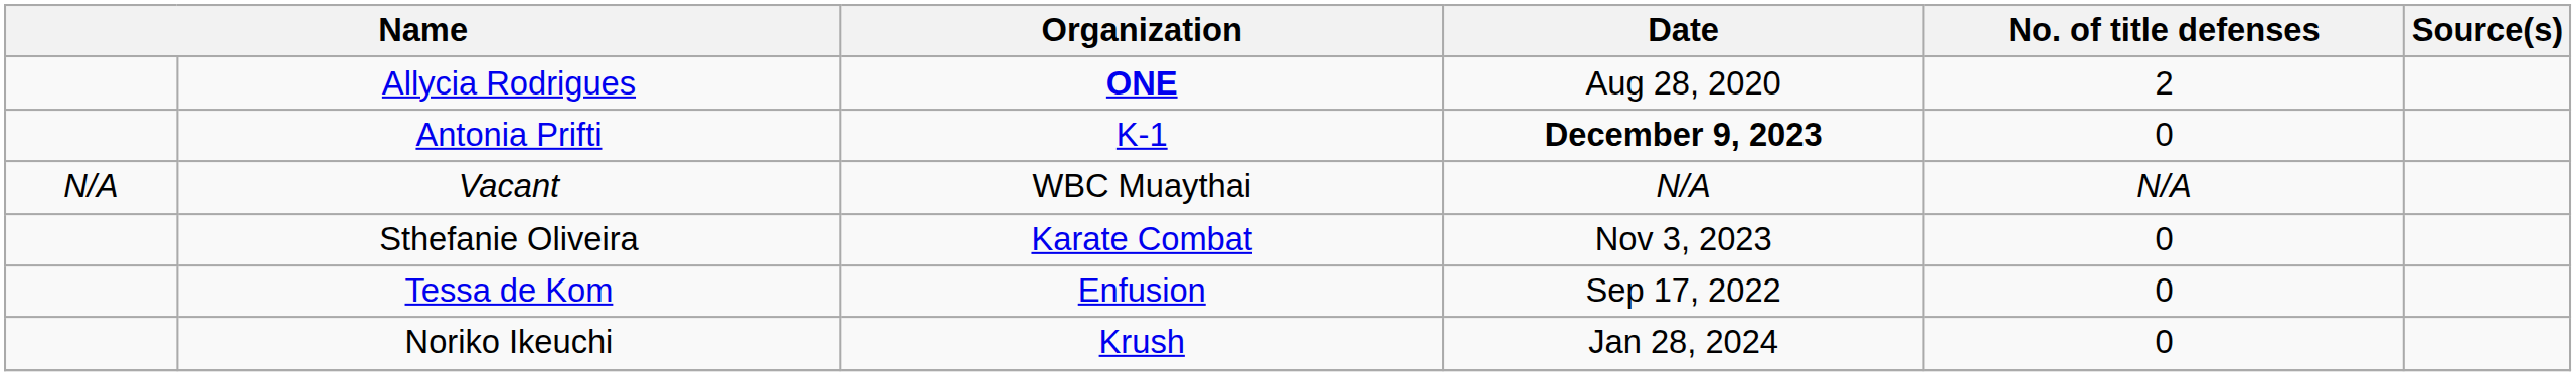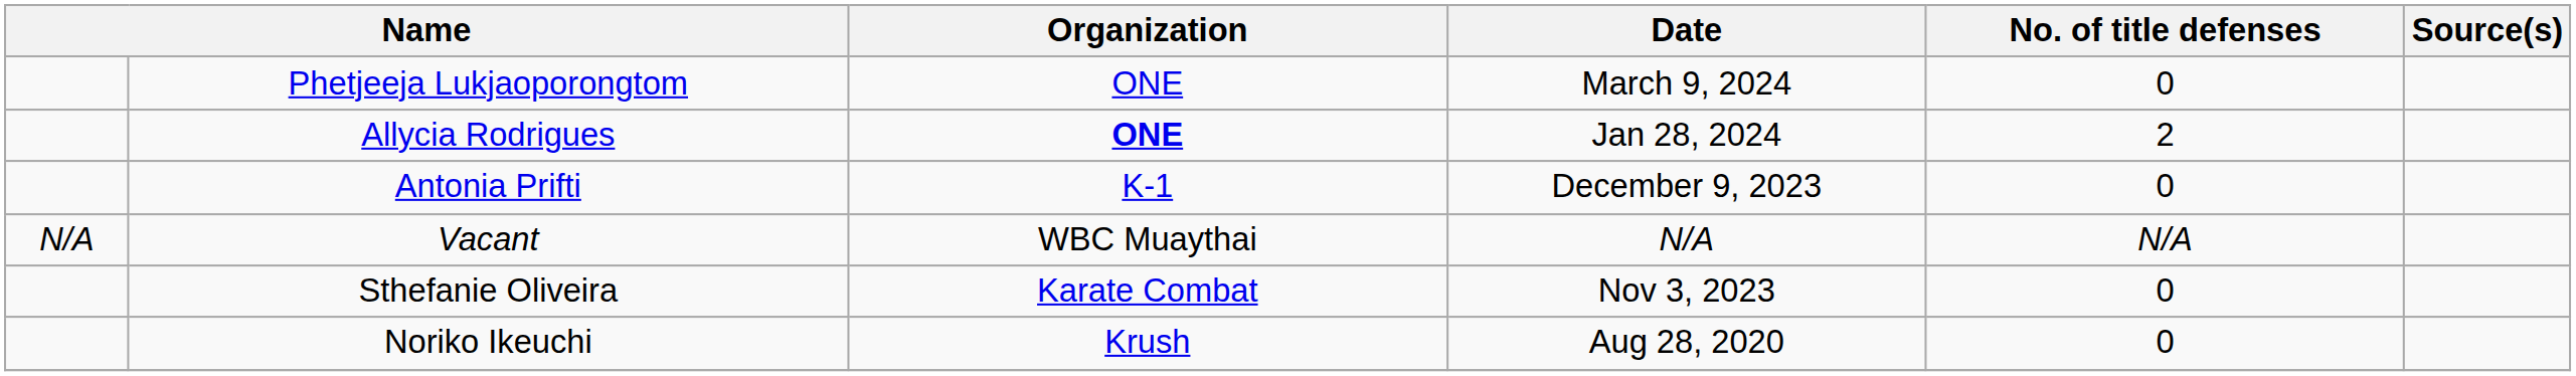+ row: Phetjeeja Lukjaoporongtom | ONE | March 9, 2024 | 0
Allycia Rodrigues | Date: Aug 28, 2020 -> Jan 28, 2024
Antonia Prifti | Date: bold -> normal
- row: Tessa de Kom | Enfusion | Sep 17, 2022 | 0
Noriko Ikeuchi | Date: Jan 28, 2024 -> Aug 28, 2020
